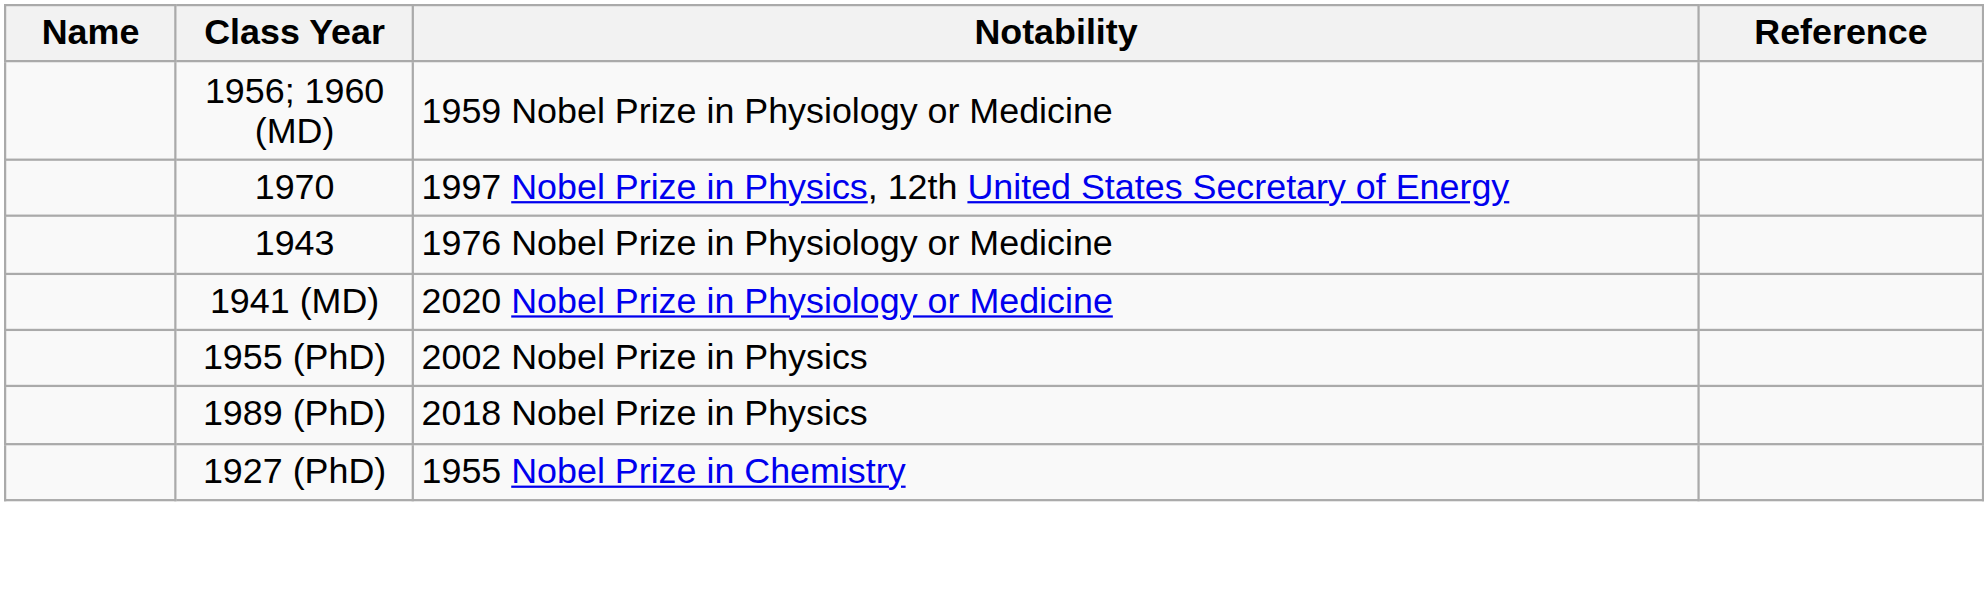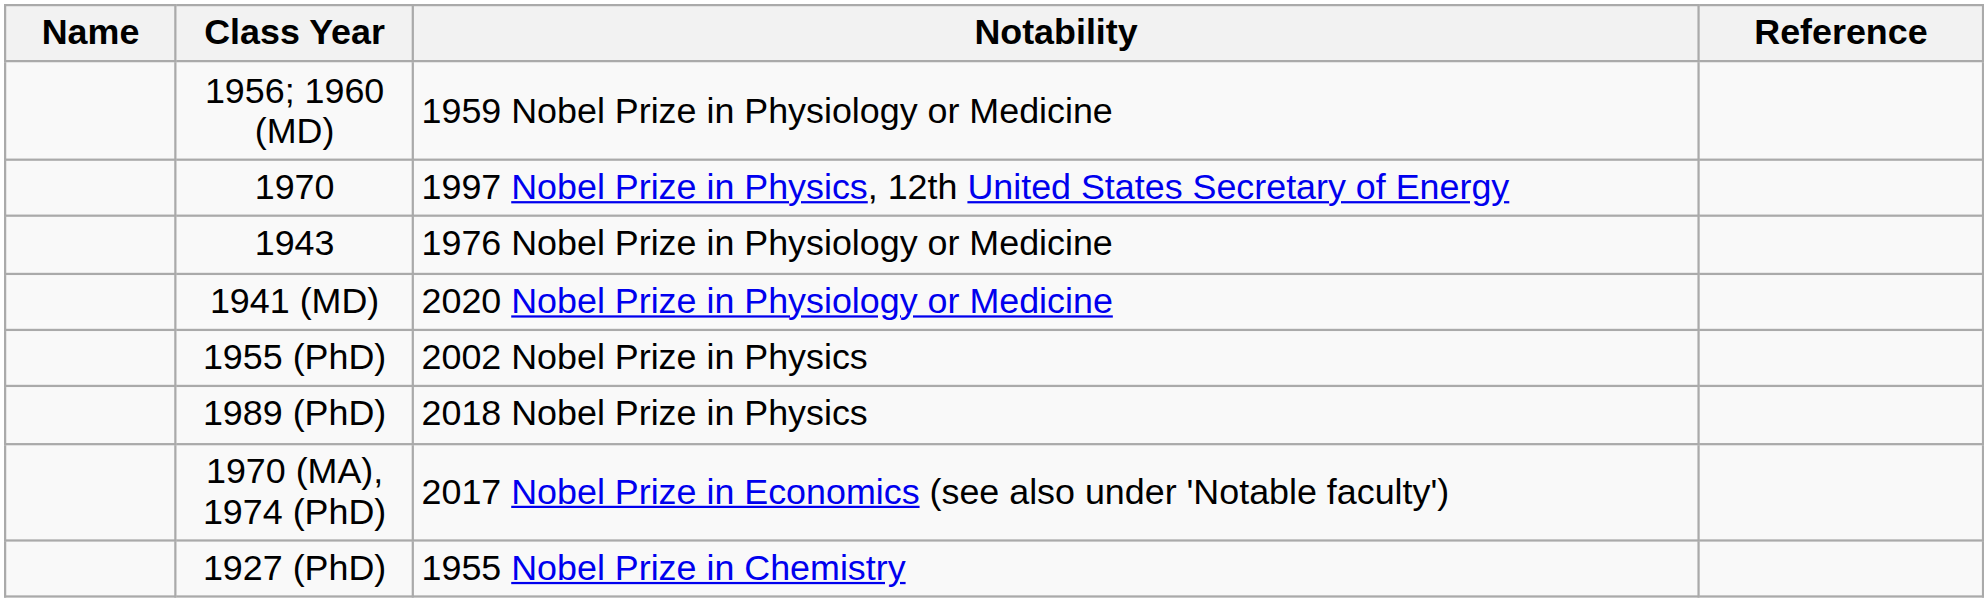+ row: 1970 (MA), 1974 (PhD) | 2017 Nobel Prize in Economics (see also under 'Notable faculty')
